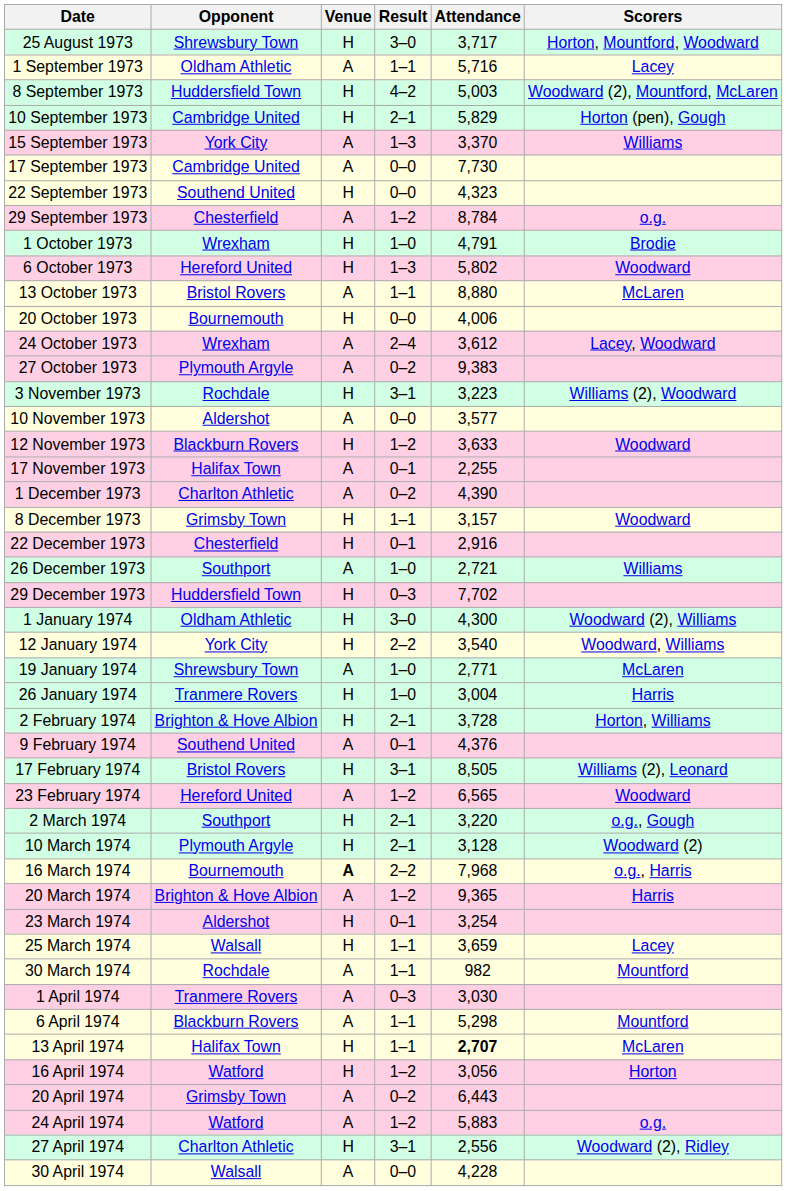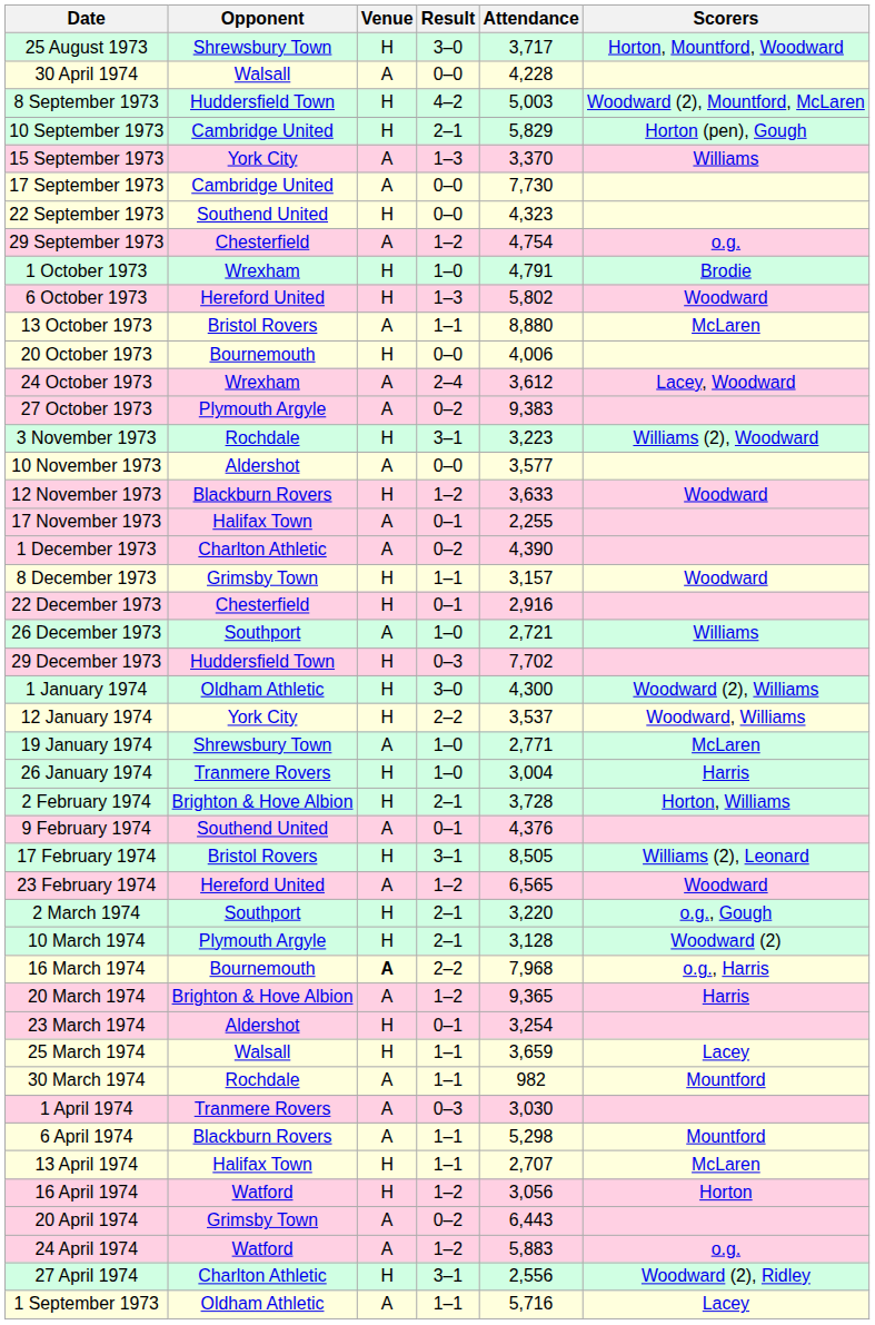rows swapped: 1 September 1973 <-> 30 April 1974
29 September 1973 | Attendance: 8,784 -> 4,754
12 January 1974 | Attendance: 3,540 -> 3,537
13 April 1974 | Attendance: bold -> normal
